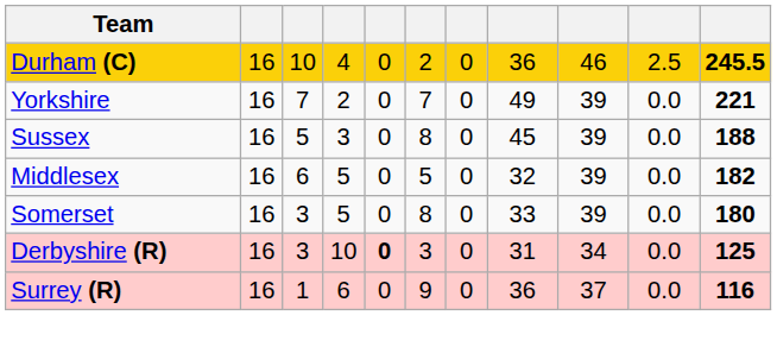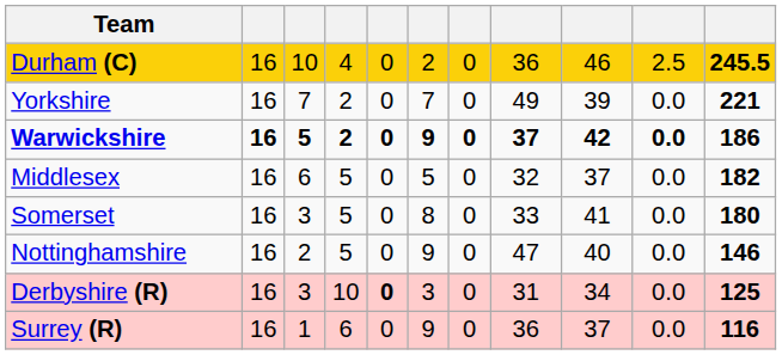- row: Sussex | 16 | 5 | 3 | 0 | 8 | 0 | 45 | 39 | 0.0 | 188
+ row: Warwickshire | 16 | 5 | 2 | 0 | 9 | 0 | 37 | 42 | 0.0 | 186
Middlesex | column 9: 39 -> 37
Somerset | column 9: 39 -> 41
+ row: Nottinghamshire | 16 | 2 | 5 | 0 | 9 | 0 | 47 | 40 | 0.0 | 146
